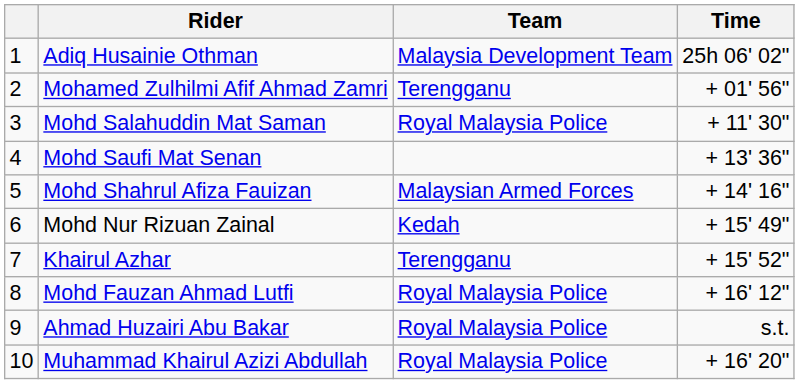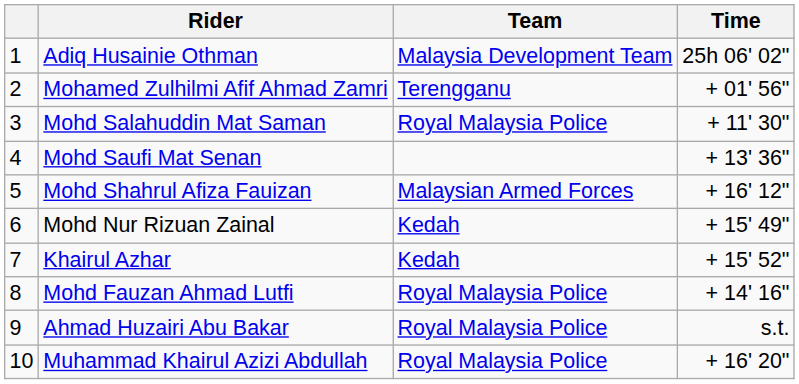Mohd Shahrul Afiza Fauizan | Time: + 14' 16" -> + 16' 12"
Khairul Azhar | Team: Terengganu -> Kedah
Mohd Fauzan Ahmad Lutfi | Time: + 16' 12" -> + 14' 16"
